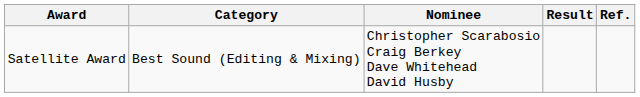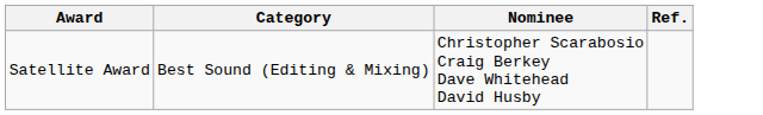- column: Result
